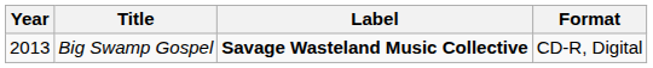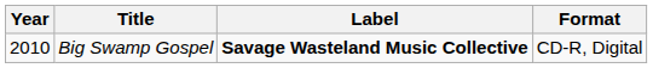Big Swamp Gospel | Year: 2013 -> 2010
